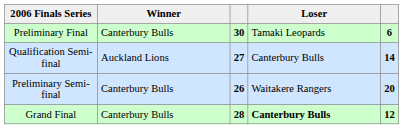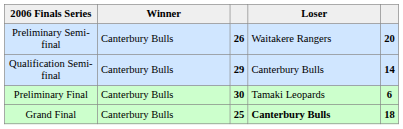rows swapped: Preliminary Semi-final <-> Preliminary Final
Qualification Semi-final | Winner: Auckland Lions -> Canterbury Bulls
Qualification Semi-final | column 3: 27 -> 29
Grand Final | column 3: 28 -> 25
Grand Final | column 5: 12 -> 18
